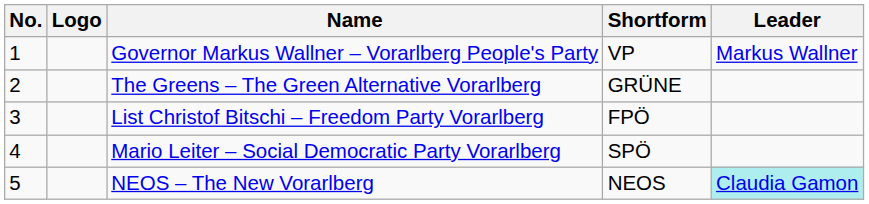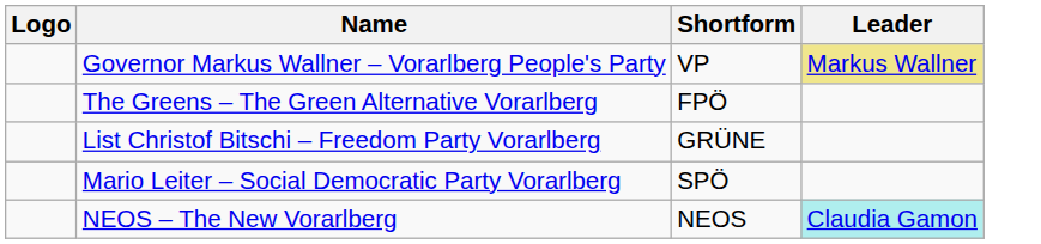- column: No. | 1 | 2 | 3 | 4 | 5
Governor Markus Wallner – Vorarlberg People's Party | Leader: no background -> khaki background
The Greens – The Green Alternative Vorarlberg | Shortform: GRÜNE -> FPÖ
List Christof Bitschi – Freedom Party Vorarlberg | Shortform: FPÖ -> GRÜNE
